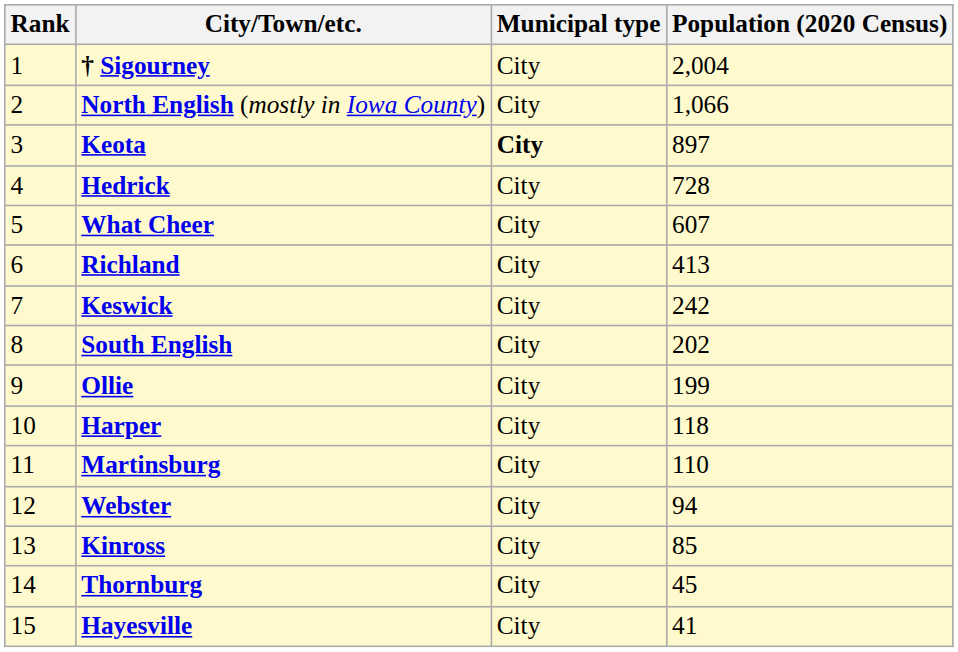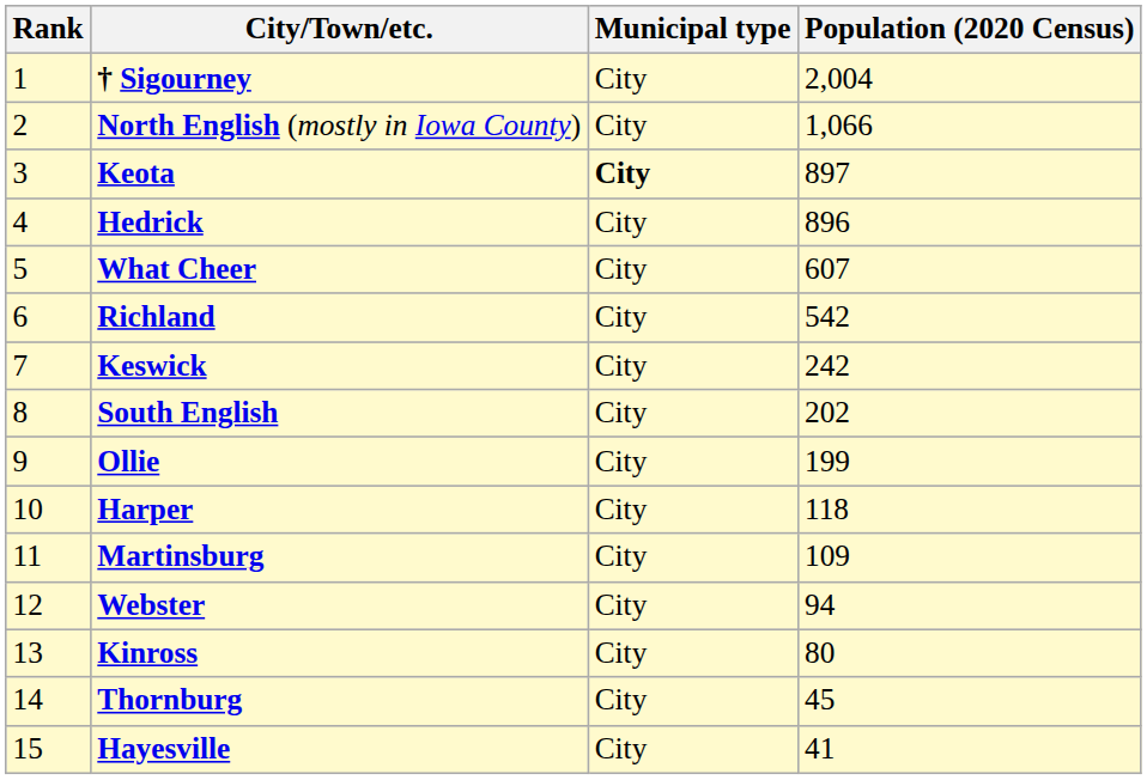Hedrick | Population (2020 Census): 728 -> 896
Richland | Population (2020 Census): 413 -> 542
Martinsburg | Population (2020 Census): 110 -> 109
Kinross | Population (2020 Census): 85 -> 80
